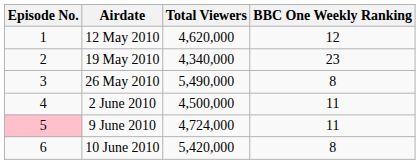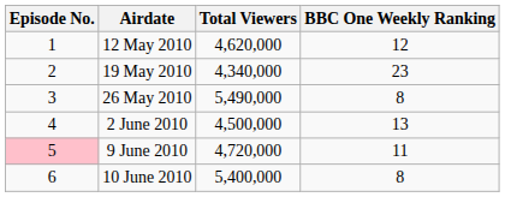2 June 2010 | BBC One Weekly Ranking: 11 -> 13
9 June 2010 | Total Viewers: 4,724,000 -> 4,720,000
10 June 2010 | Total Viewers: 5,420,000 -> 5,400,000
